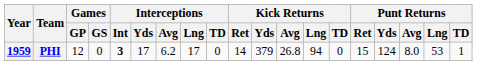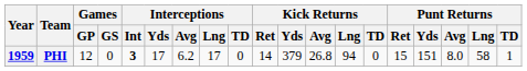PHI | Punt Returns / Yds: 124 -> 151
PHI | Punt Returns / Lng: 53 -> 58
